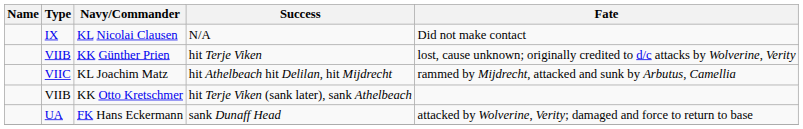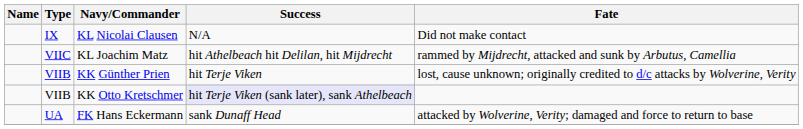rows swapped: KK Günther Prien <-> KL Joachim Matz
KK Otto Kretschmer | Success: no background -> lavender background
